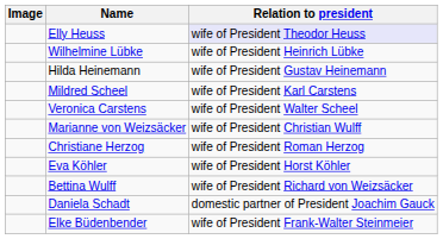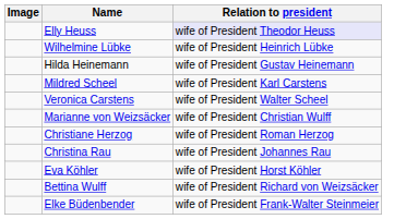+ row: Christina Rau | wife of President Johannes Rau
- row: Daniela Schadt | domestic partner of President Joachim Gauck
